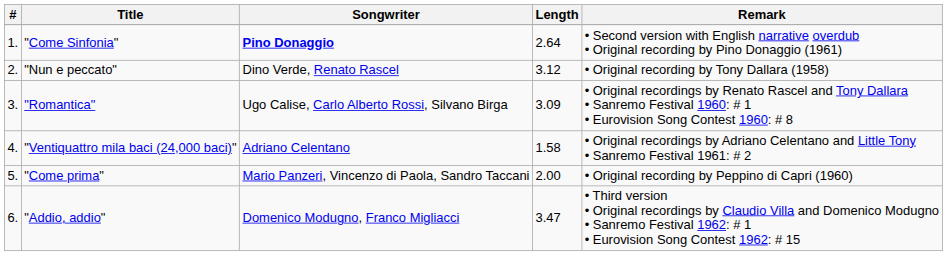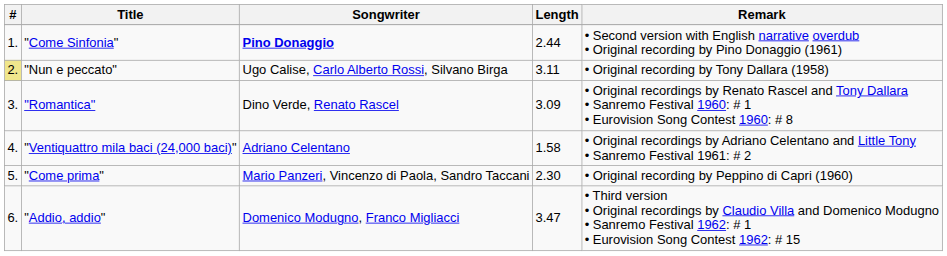"Come Sinfonia" | Length: 2.64 -> 2.44
"Nun e peccato" | #: no background -> khaki background
"Nun e peccato" | Songwriter: Dino Verde, Renato Rascel -> Ugo Calise, Carlo Alberto Rossi, Silvano Birga
"Nun e peccato" | Length: 3.12 -> 3.11
"Romantica" | Songwriter: Ugo Calise, Carlo Alberto Rossi, Silvano Birga -> Dino Verde, Renato Rascel
"Come prima" | Length: 2.00 -> 2.30
